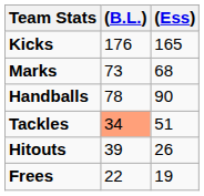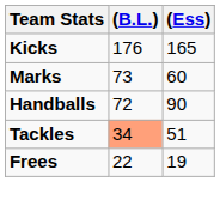Marks | (Ess): 68 -> 60
Handballs | (B.L.): 78 -> 72
- row: Hitouts | 39 | 26
